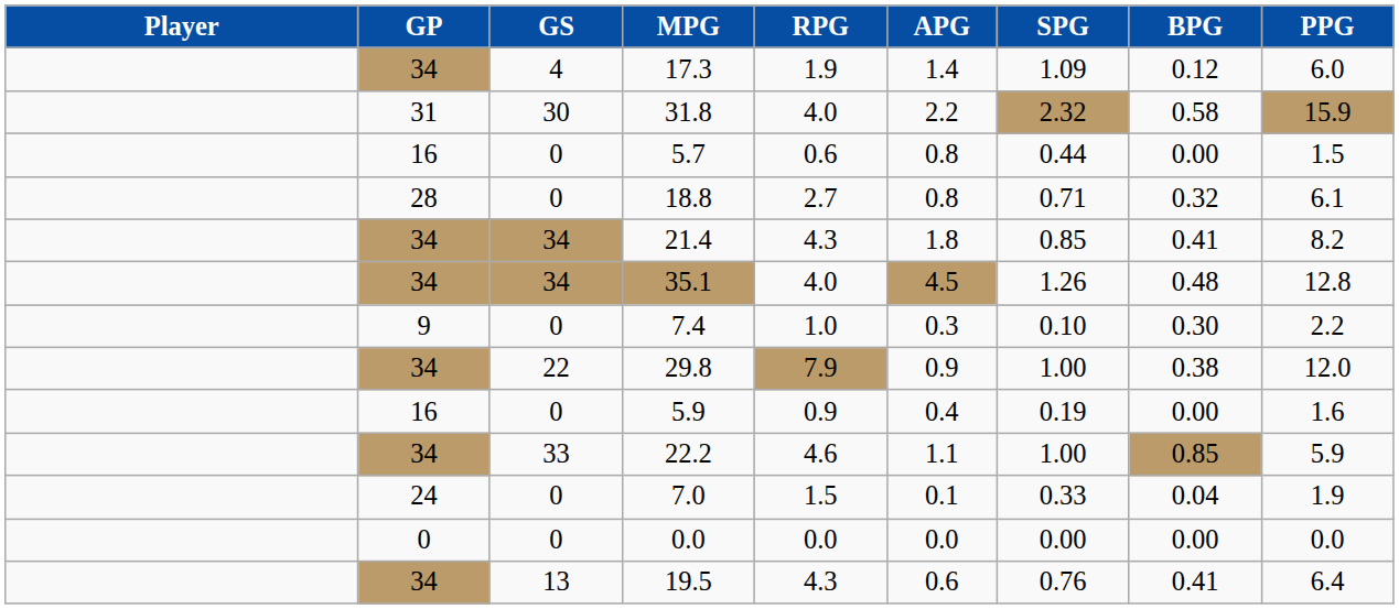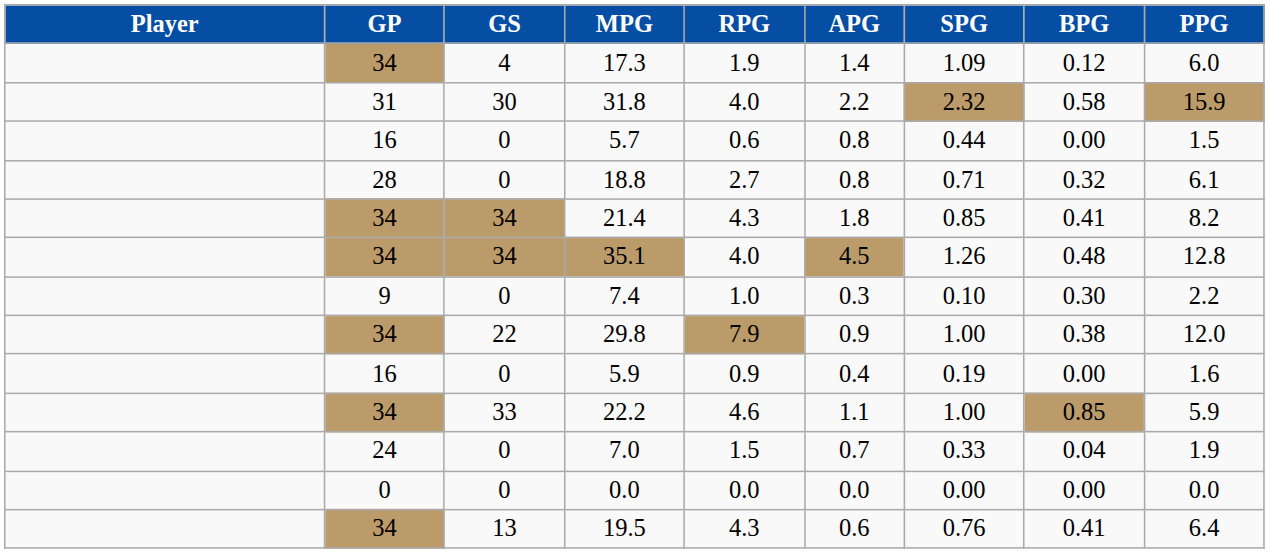7.0 | APG: 0.1 -> 0.7
